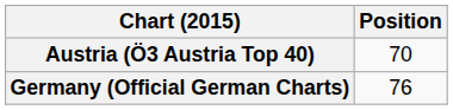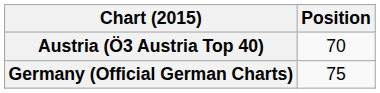Germany (Official German Charts) | Position: 76 -> 75
